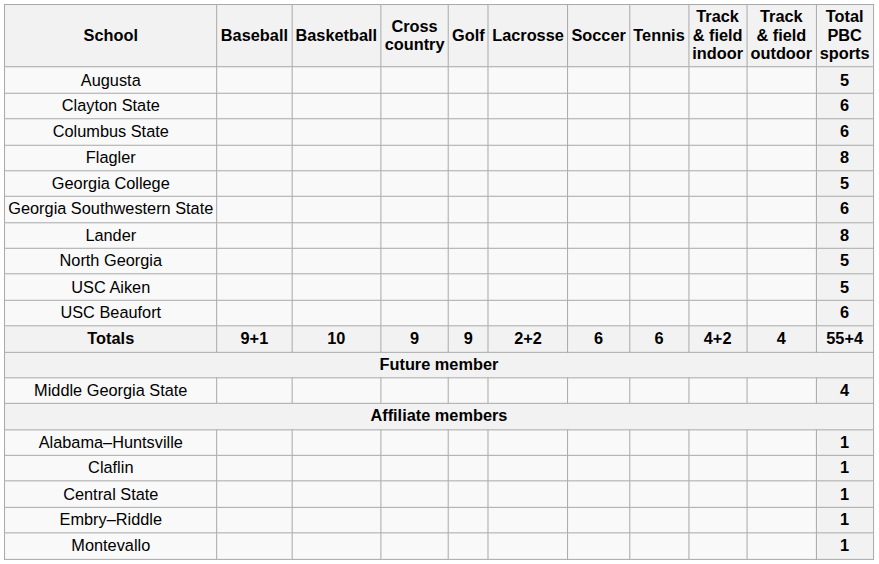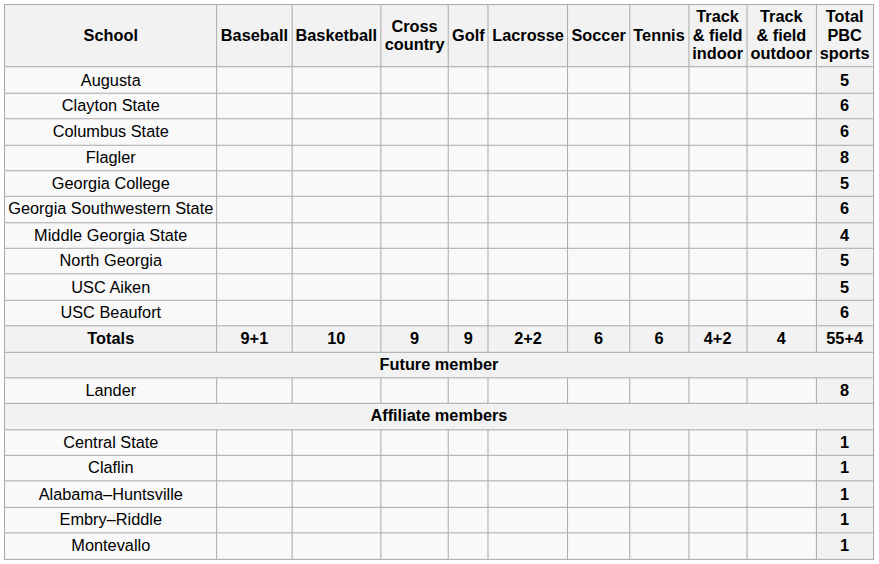rows swapped: Lander <-> Middle Georgia State
rows swapped: Alabama–Huntsville <-> Central State
